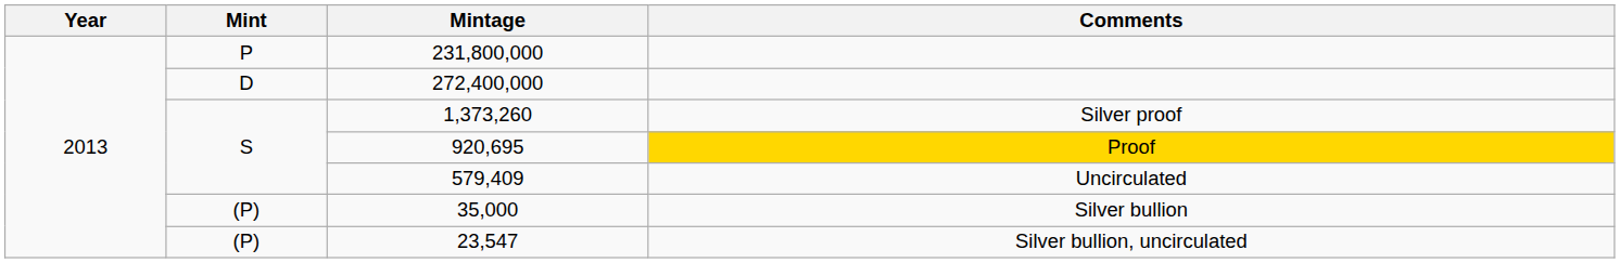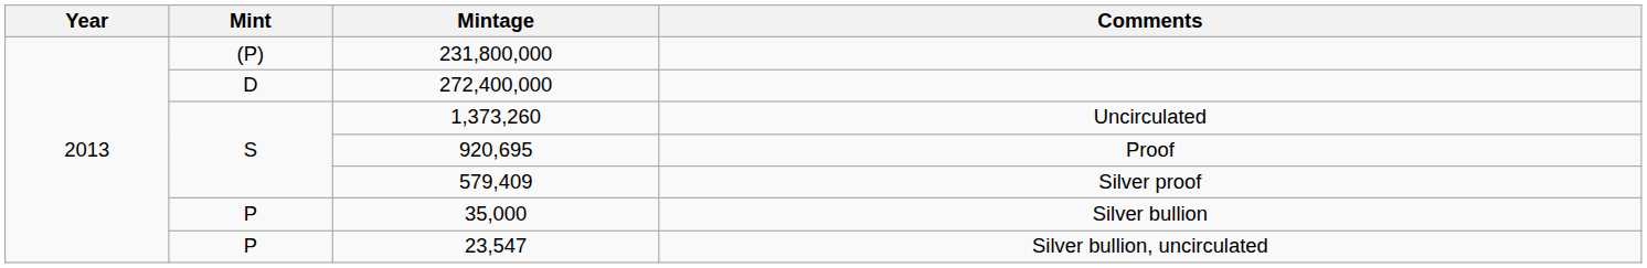231,800,000 | Mint: P -> (P)
1,373,260 | Comments: Silver proof -> Uncirculated
920,695 | Comments: gold background -> no background
579,409 | Comments: Uncirculated -> Silver proof
35,000 | Mint: (P) -> P
23,547 | Mint: (P) -> P
